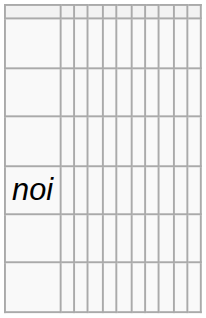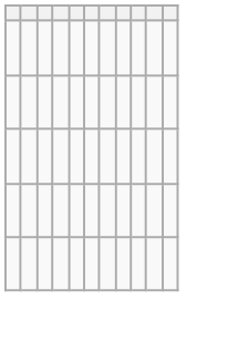- row: noi
